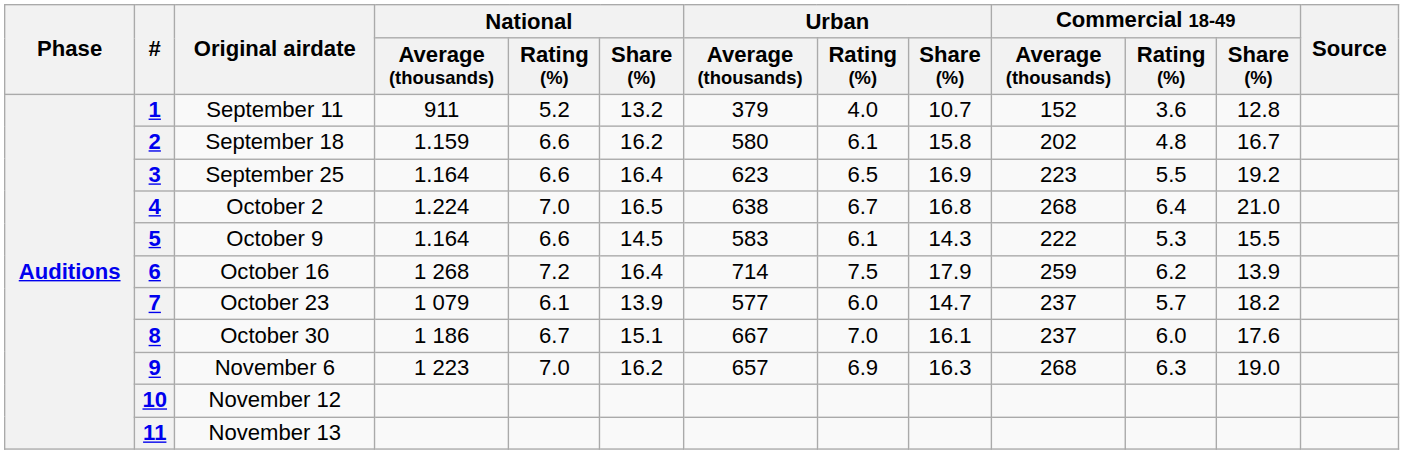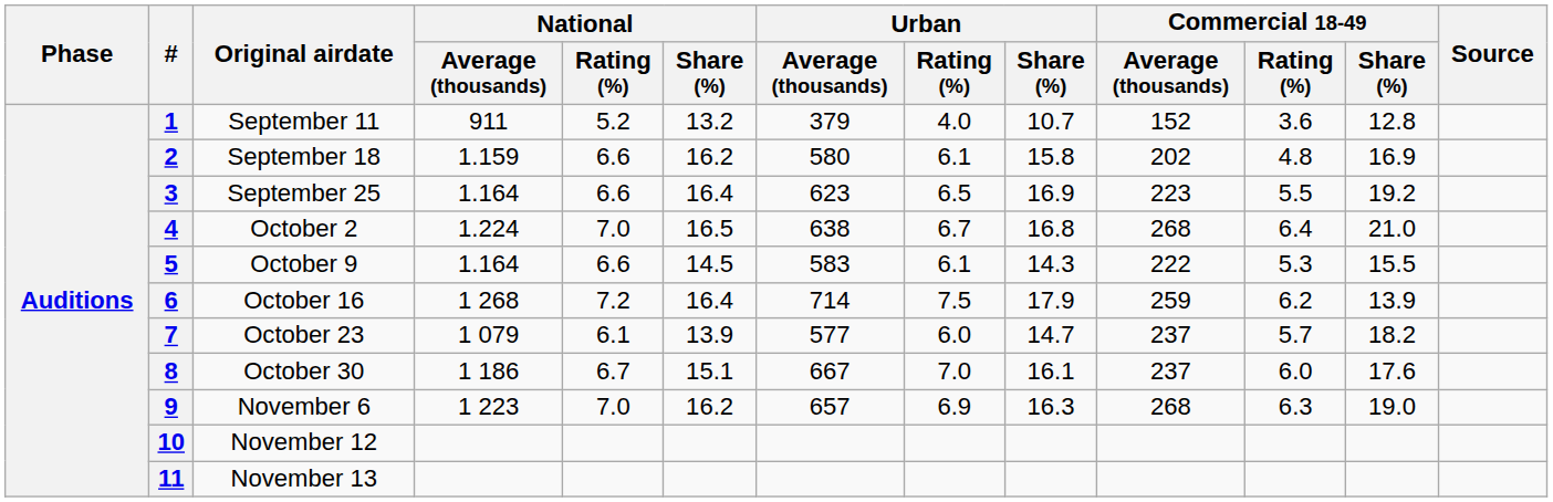2 | Commercial 18-49 / Share (%): 16.7 -> 16.9
